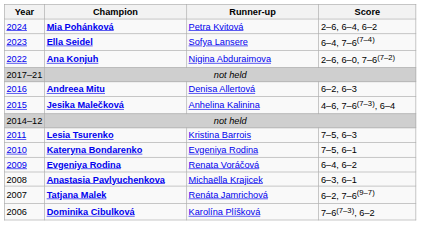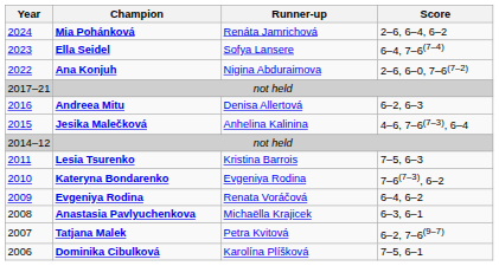Mia Pohánková | Runner-up: Petra Kvitová -> Renáta Jamrichová
Kateryna Bondarenko | Score: 7–5, 6–1 -> 7–6(7–3), 6–2
Tatjana Malek | Runner-up: Renáta Jamrichová -> Petra Kvitová
Dominika Cibulková | Score: 7–6(7–3), 6–2 -> 7–5, 6–1
